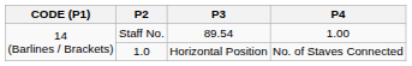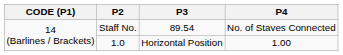Staff No. | P4: 1.00 -> No. of Staves Connected
1.0 | P4: No. of Staves Connected -> 1.00
